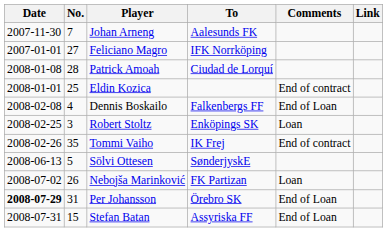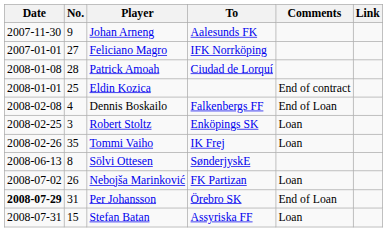Johan Arneng | No.: 7 -> 9
Tommi Vaiho | Comments: End of contract -> Loan
Sölvi Ottesen | No.: 5 -> 8
Stefan Batan | Comments: End of Loan -> Loan
